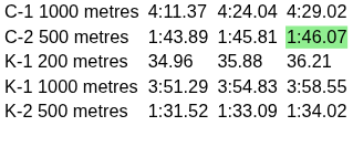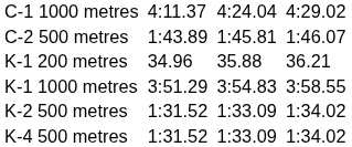C-2 500 metres | column 7: lightgreen background -> no background
+ row: K-4 500 metres | 1:31.52 | 1:33.09 | 1:34.02
